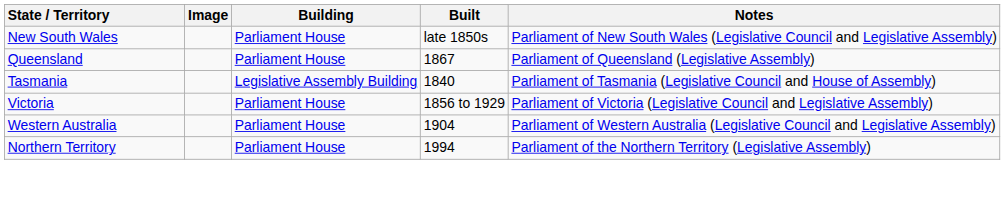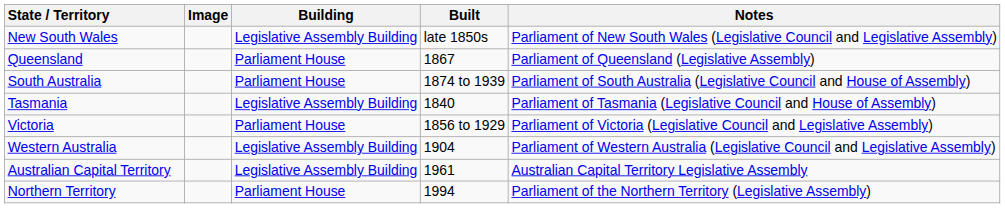New South Wales | Building: Parliament House -> Legislative Assembly Building
+ row: South Australia | Parliament House | 1874 to 1939 | Parliament of South Australia (Legislative Council and House of Assembly)
Western Australia | Building: Parliament House -> Legislative Assembly Building
+ row: Australian Capital Territory | Legislative Assembly Building | 1961 | Australian Capital Territory Legislative Assembly
